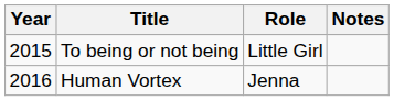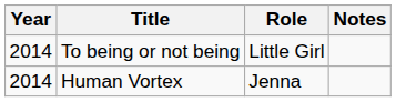To being or not being | Year: 2015 -> 2014
Human Vortex | Year: 2016 -> 2014
